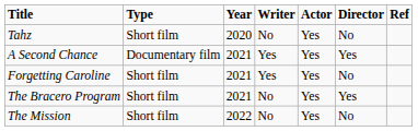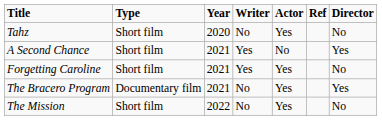columns swapped: Director <-> Ref
A Second Chance | Type: Documentary film -> Short film
A Second Chance | Actor: Yes -> No
The Bracero Program | Type: Short film -> Documentary film
